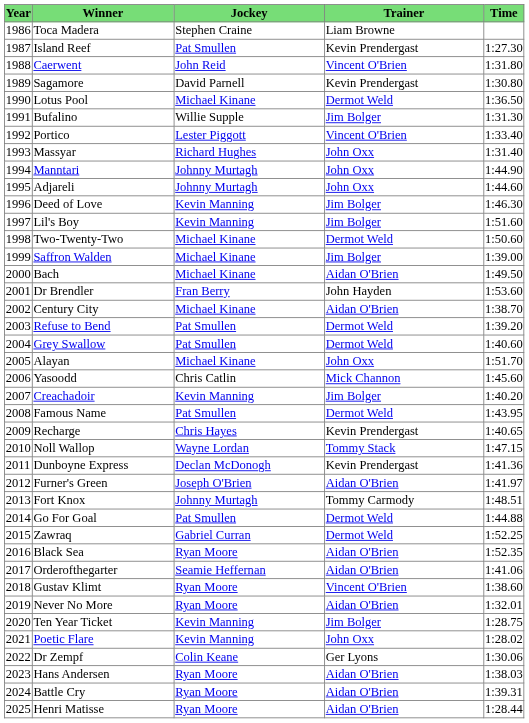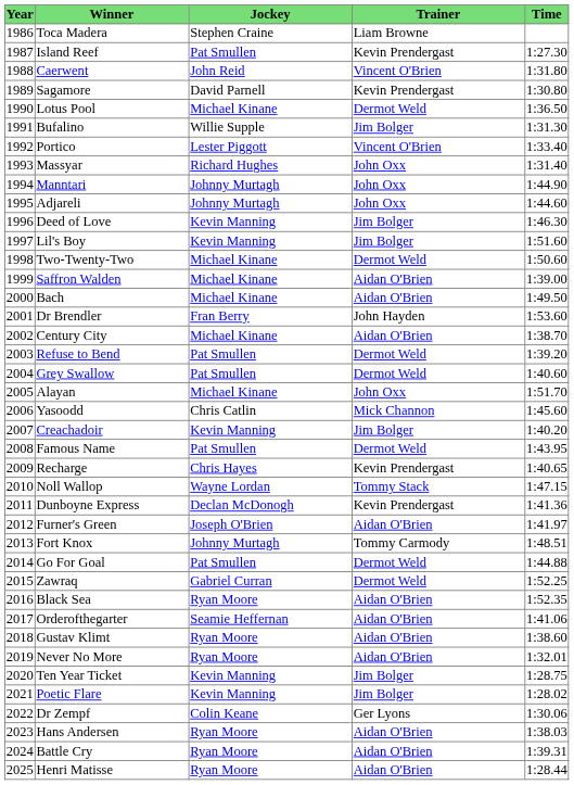Saffron Walden | Trainer: Jim Bolger -> Aidan O'Brien
Gustav Klimt | Trainer: Vincent O'Brien -> Aidan O'Brien
Poetic Flare | Trainer: John Oxx -> Jim Bolger
